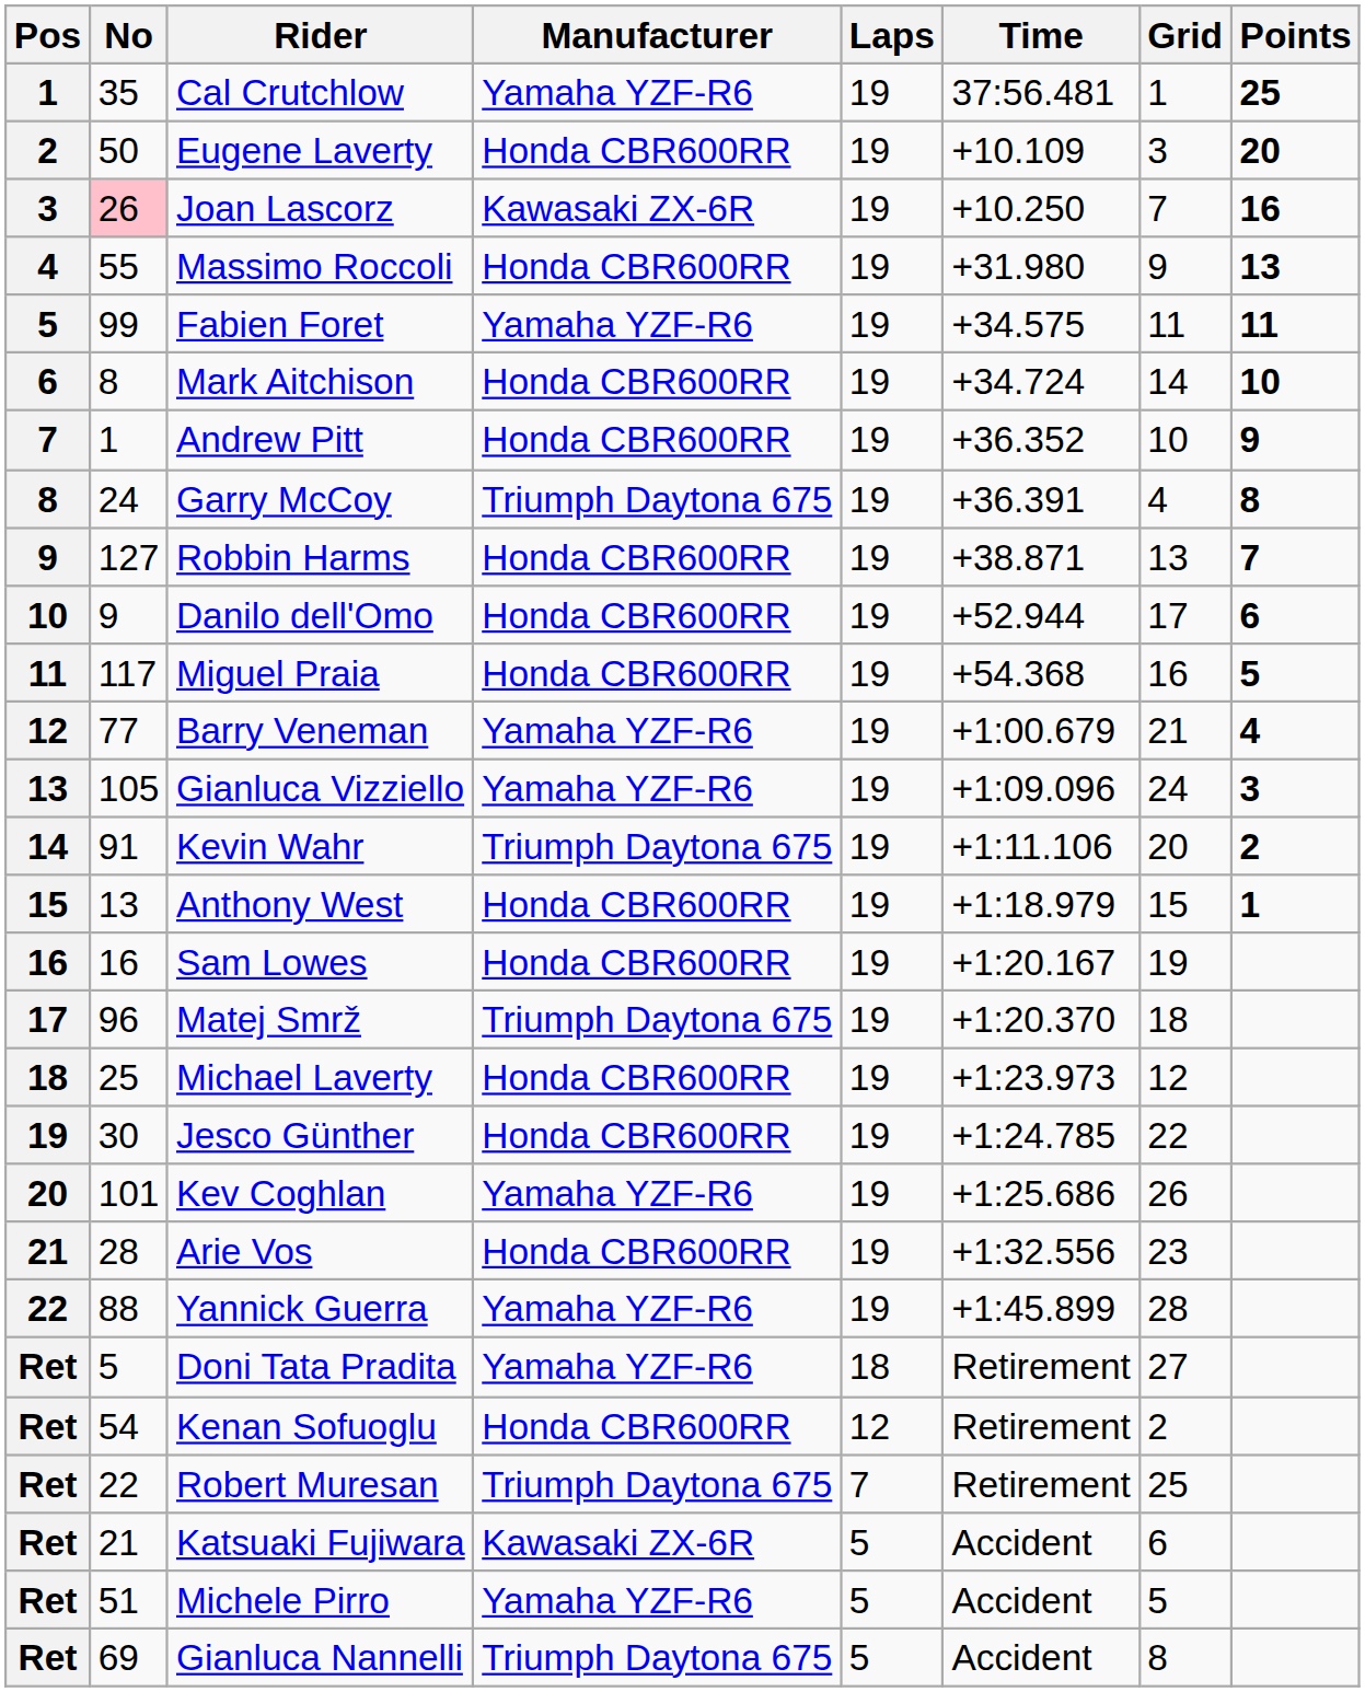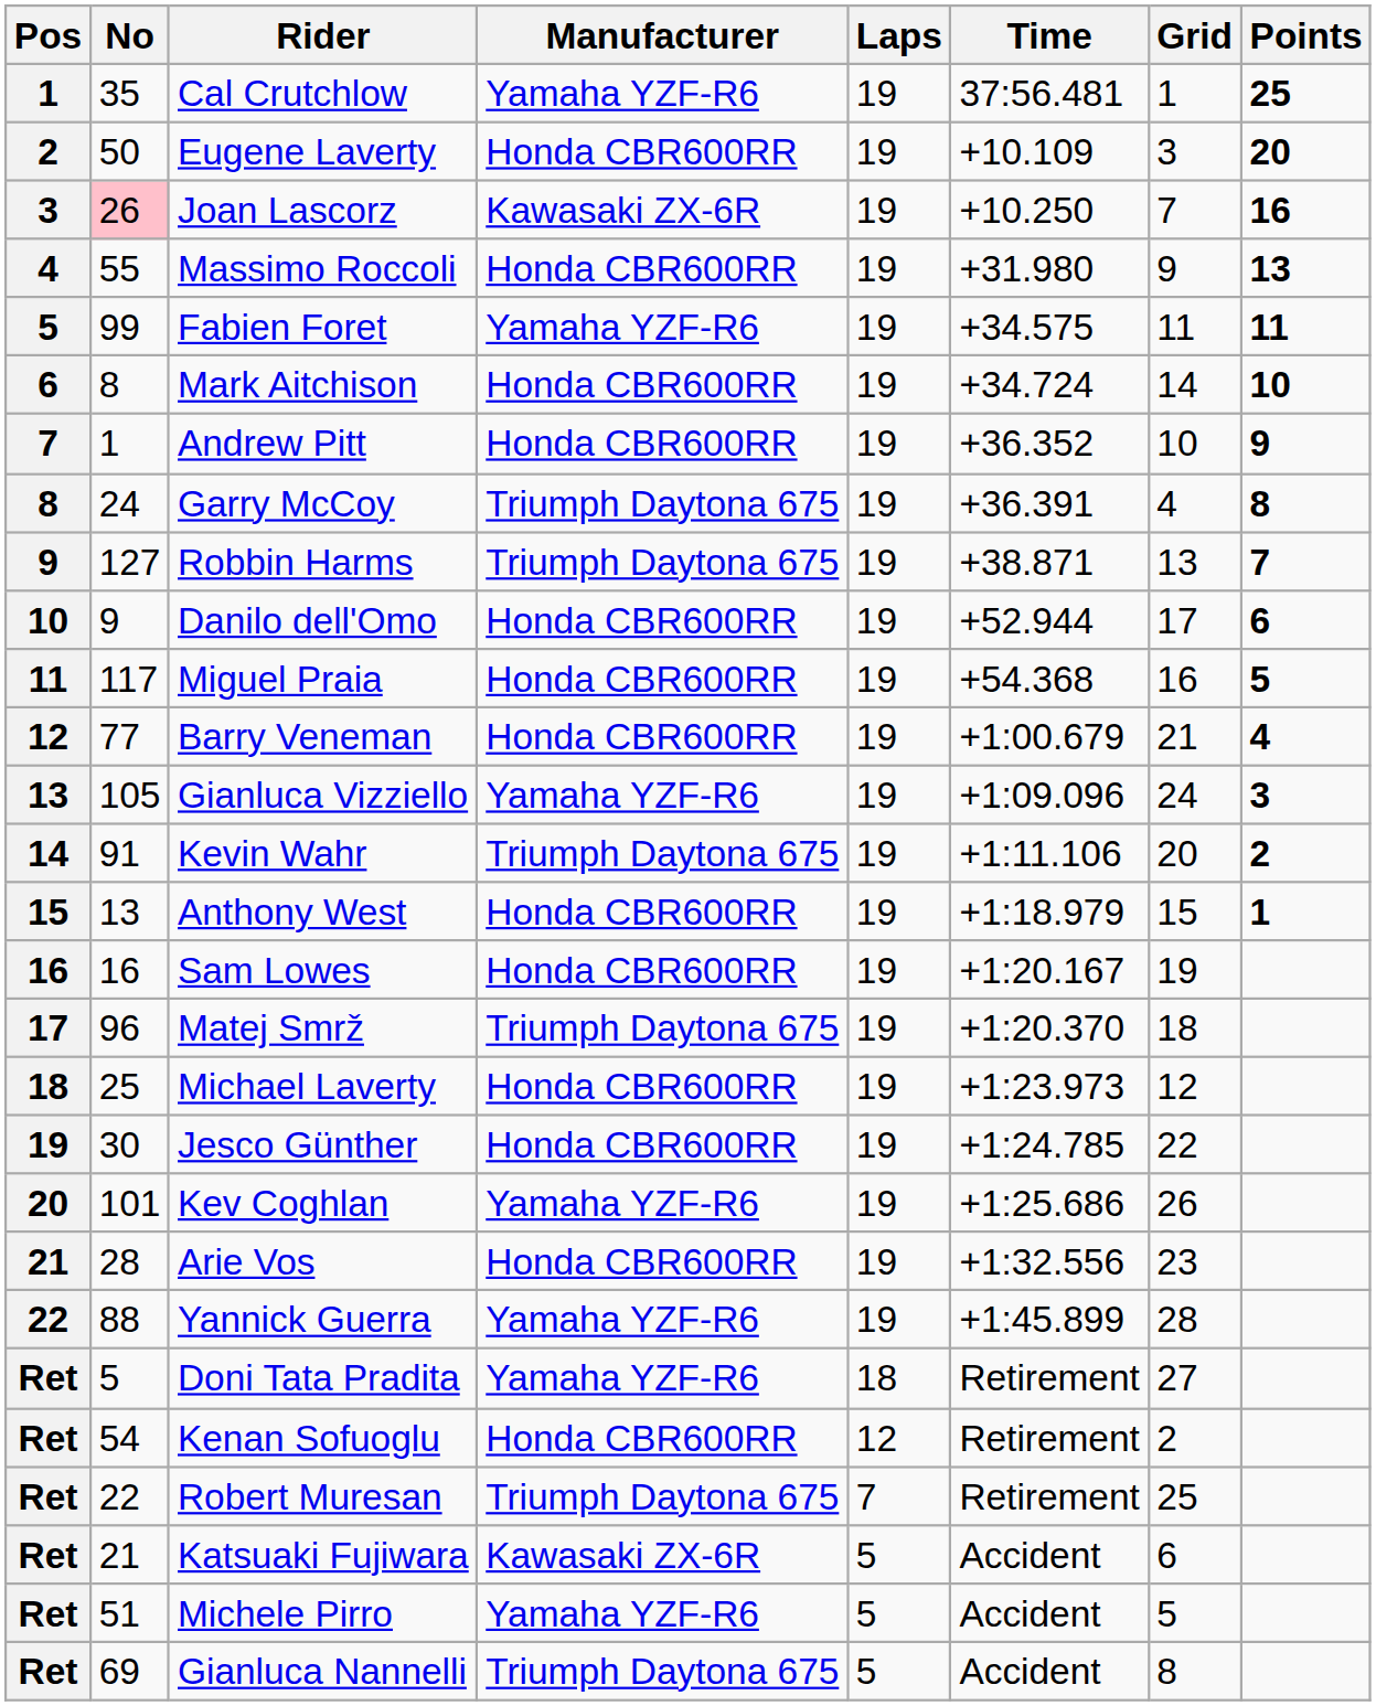Robbin Harms | Manufacturer: Honda CBR600RR -> Triumph Daytona 675
Barry Veneman | Manufacturer: Yamaha YZF-R6 -> Honda CBR600RR
